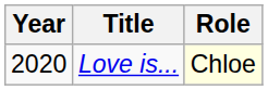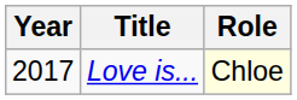Love is... | Year: 2020 -> 2017
